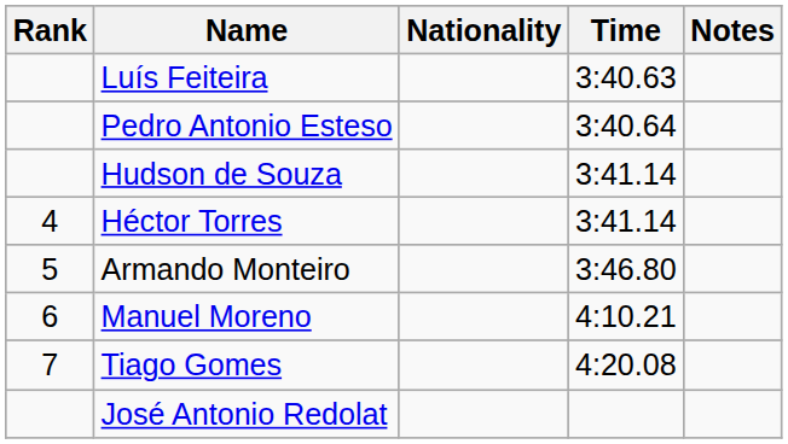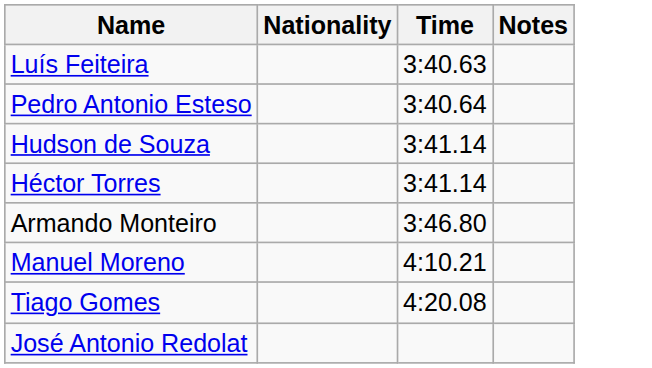- column: Rank | 4 | 5 | 6 | 7
